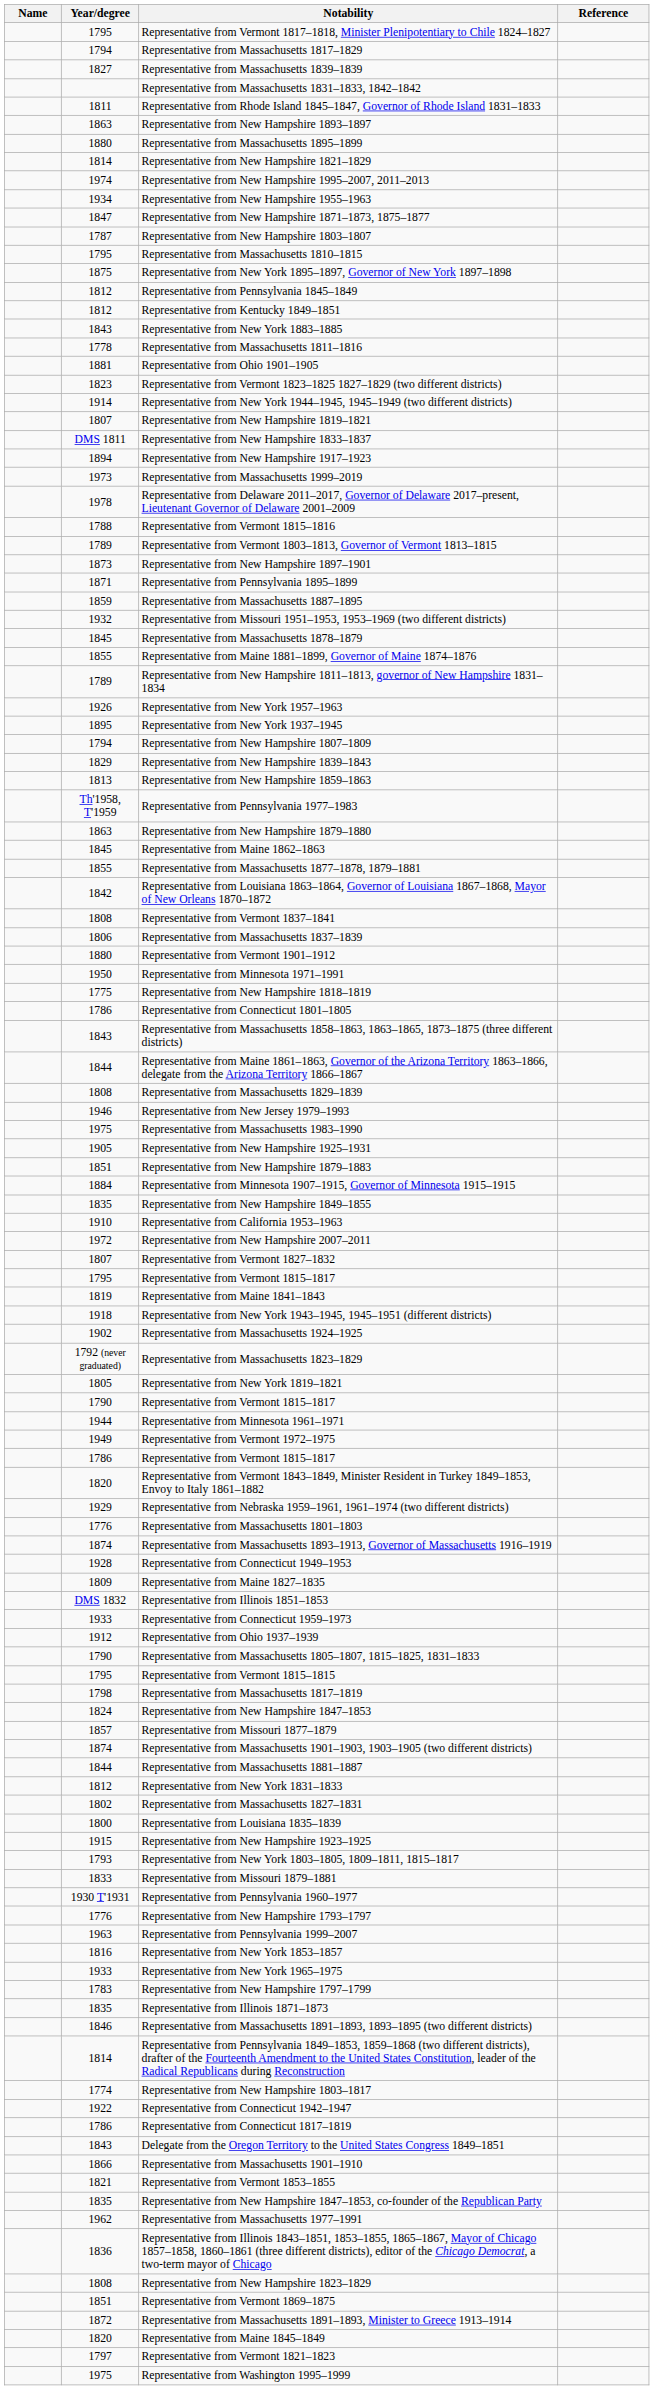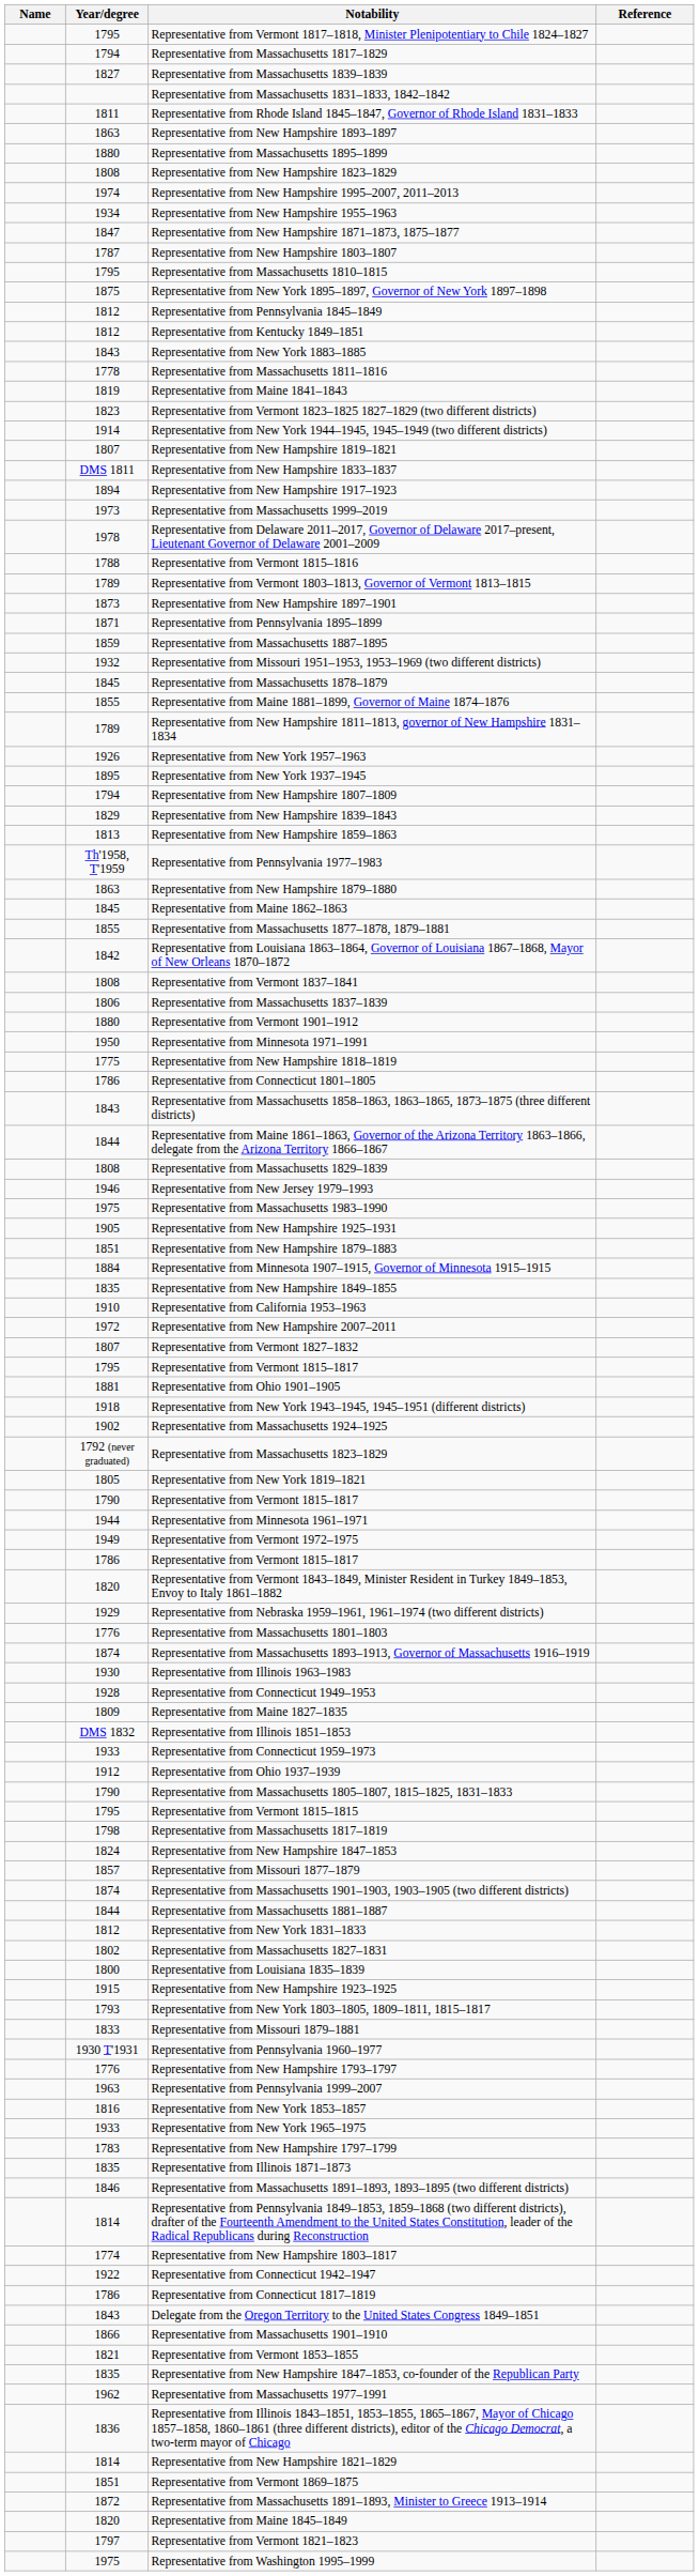rows swapped: Representative from New Hampshire 1823–1829 <-> Representative from New Hampshire 1821–1829
rows swapped: Representative from Maine 1841–1843 <-> Representative from Ohio 1901–1905
+ row: 1930 | Representative from Illinois 1963–1983
